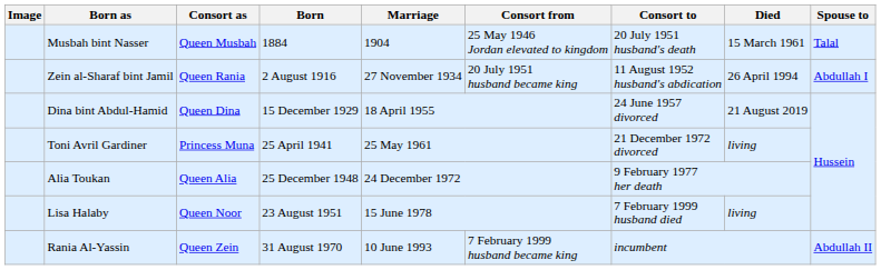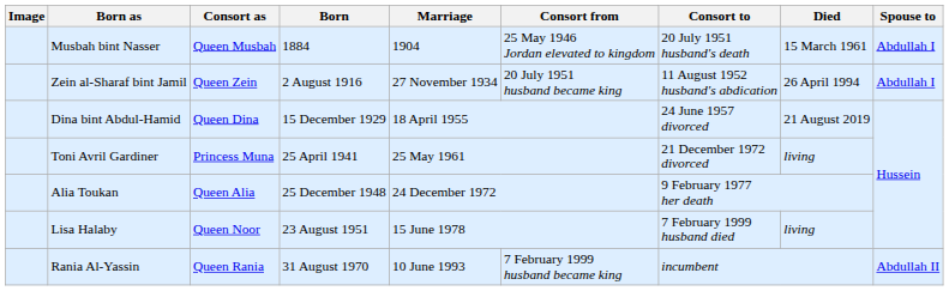Musbah bint Nasser | Spouse to: Talal -> Abdullah I
Zein al-Sharaf bint Jamil | Consort as: Queen Rania -> Queen Zein
Rania Al-Yassin | Consort as: Queen Zein -> Queen Rania
